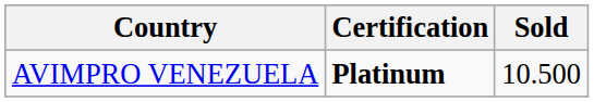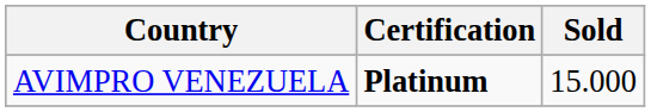AVIMPRO VENEZUELA | Sold: 10.500 -> 15.000
